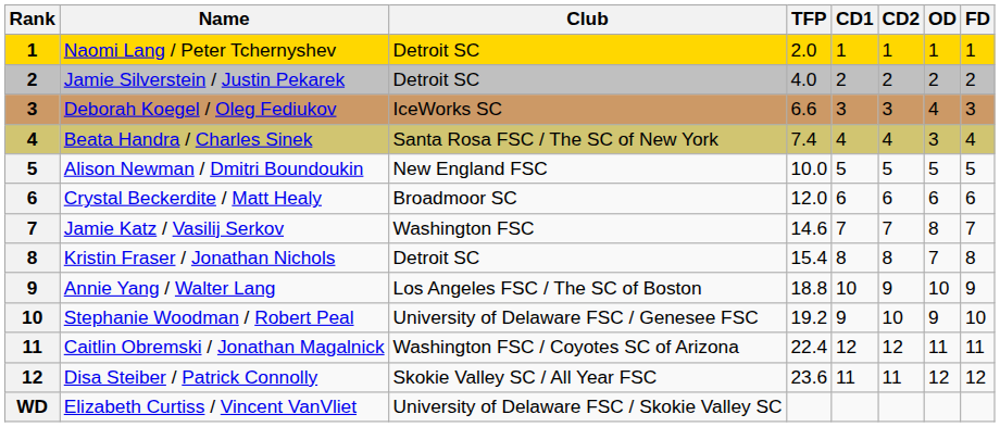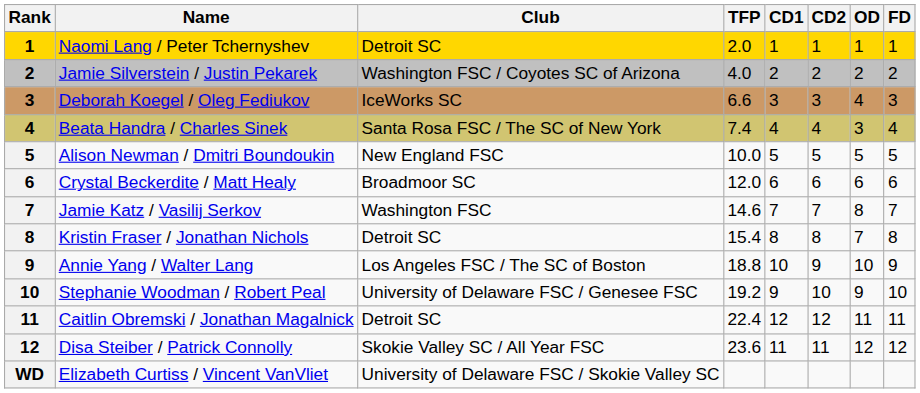Jamie Silverstein / Justin Pekarek | Club: Detroit SC -> Washington FSC / Coyotes SC of Arizona
Caitlin Obremski / Jonathan Magalnick | Club: Washington FSC / Coyotes SC of Arizona -> Detroit SC
